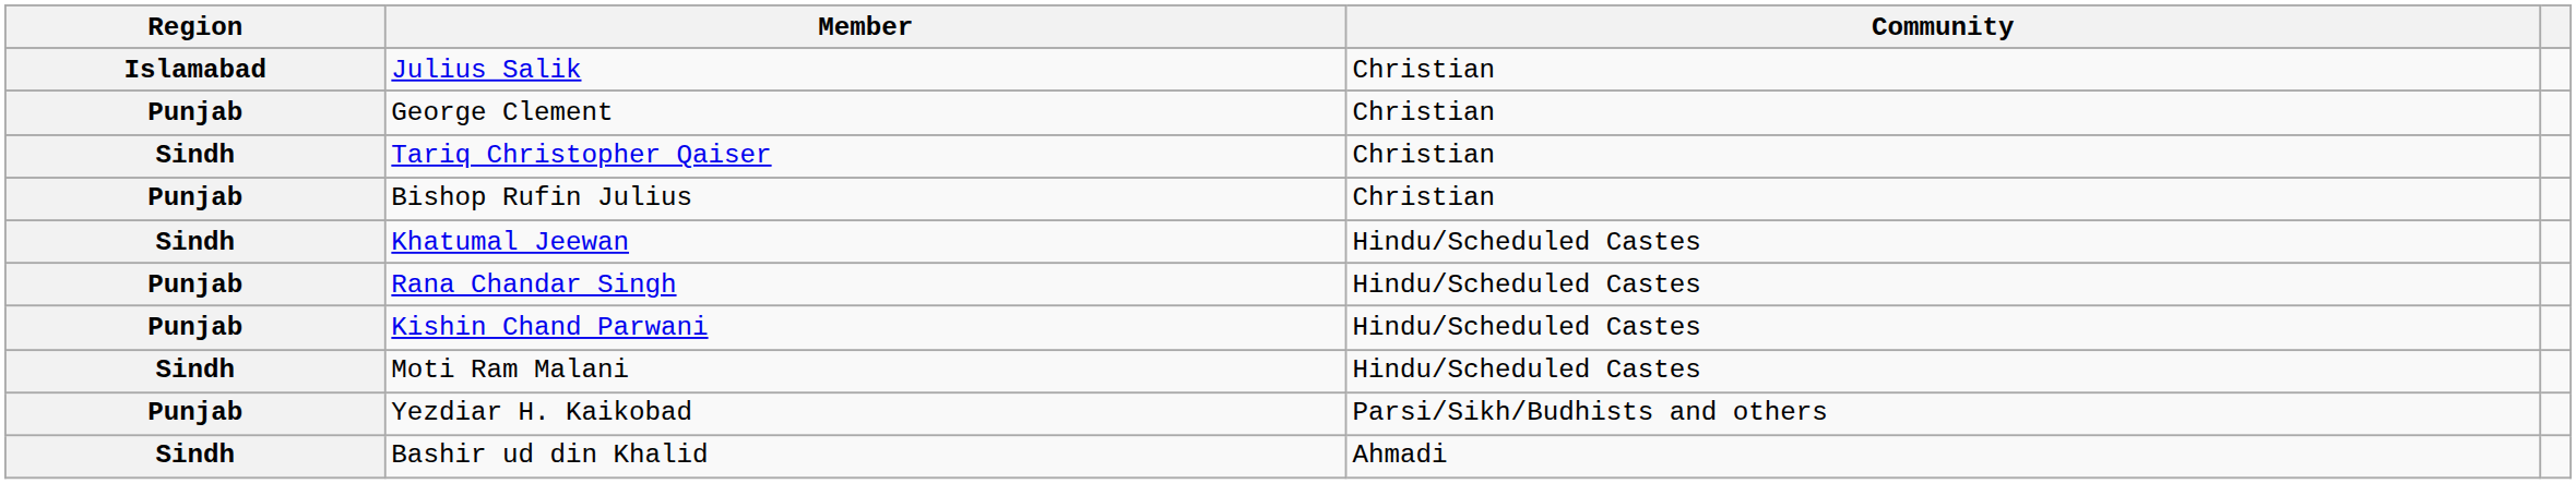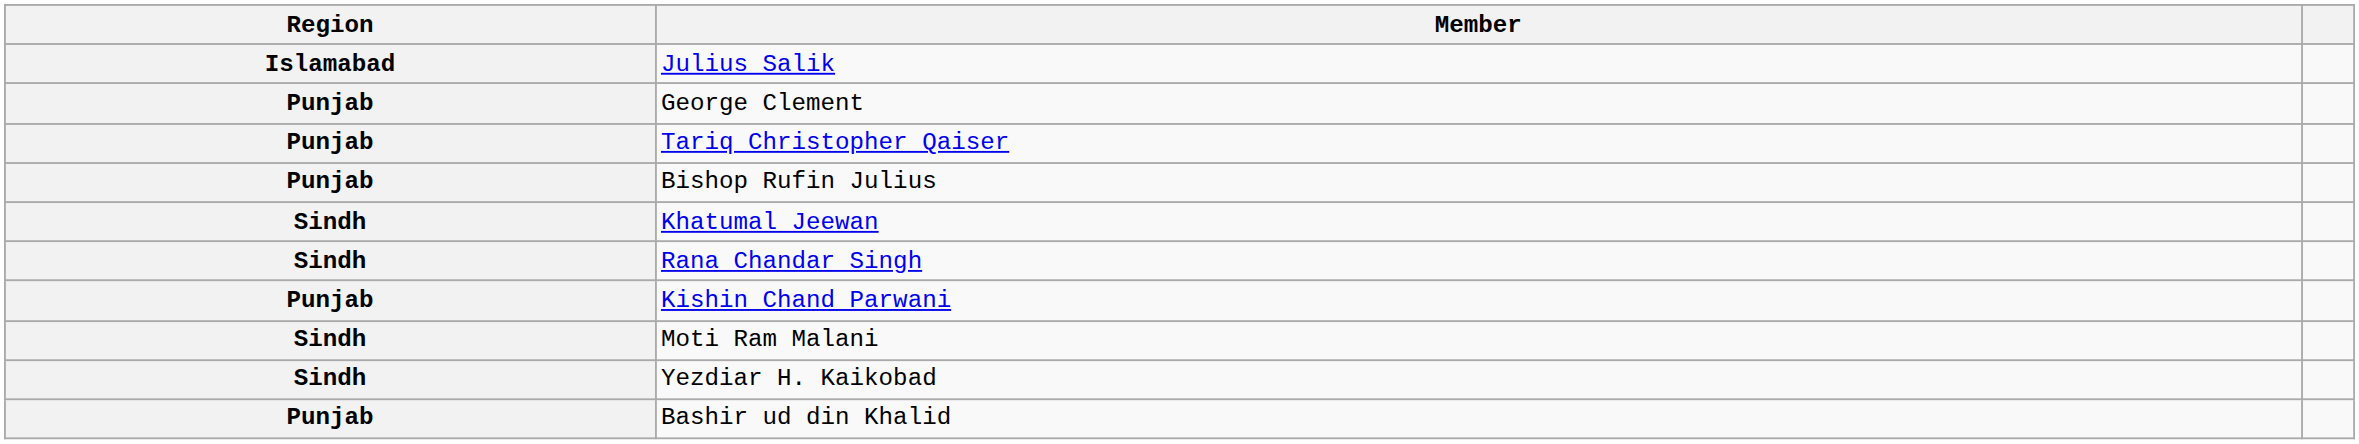- column: Community | Christian | Christian | Christian | Christian | Hindu/Scheduled Castes | Hindu/Scheduled Castes | Hindu/Scheduled Castes | Hindu/Scheduled Castes | Parsi/Sikh/Budhists and others | Ahmadi
Tariq Christopher Qaiser | Region: Sindh -> Punjab
Rana Chandar Singh | Region: Punjab -> Sindh
Yezdiar H. Kaikobad | Region: Punjab -> Sindh
Bashir ud din Khalid | Region: Sindh -> Punjab
